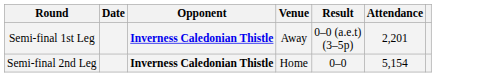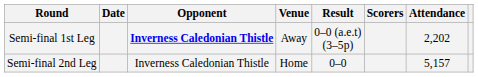+ column: Scorers
Semi-final 1st Leg | Attendance: 2,201 -> 2,202
Semi-final 2nd Leg | Opponent: bold -> normal
Semi-final 2nd Leg | Attendance: 5,154 -> 5,157
